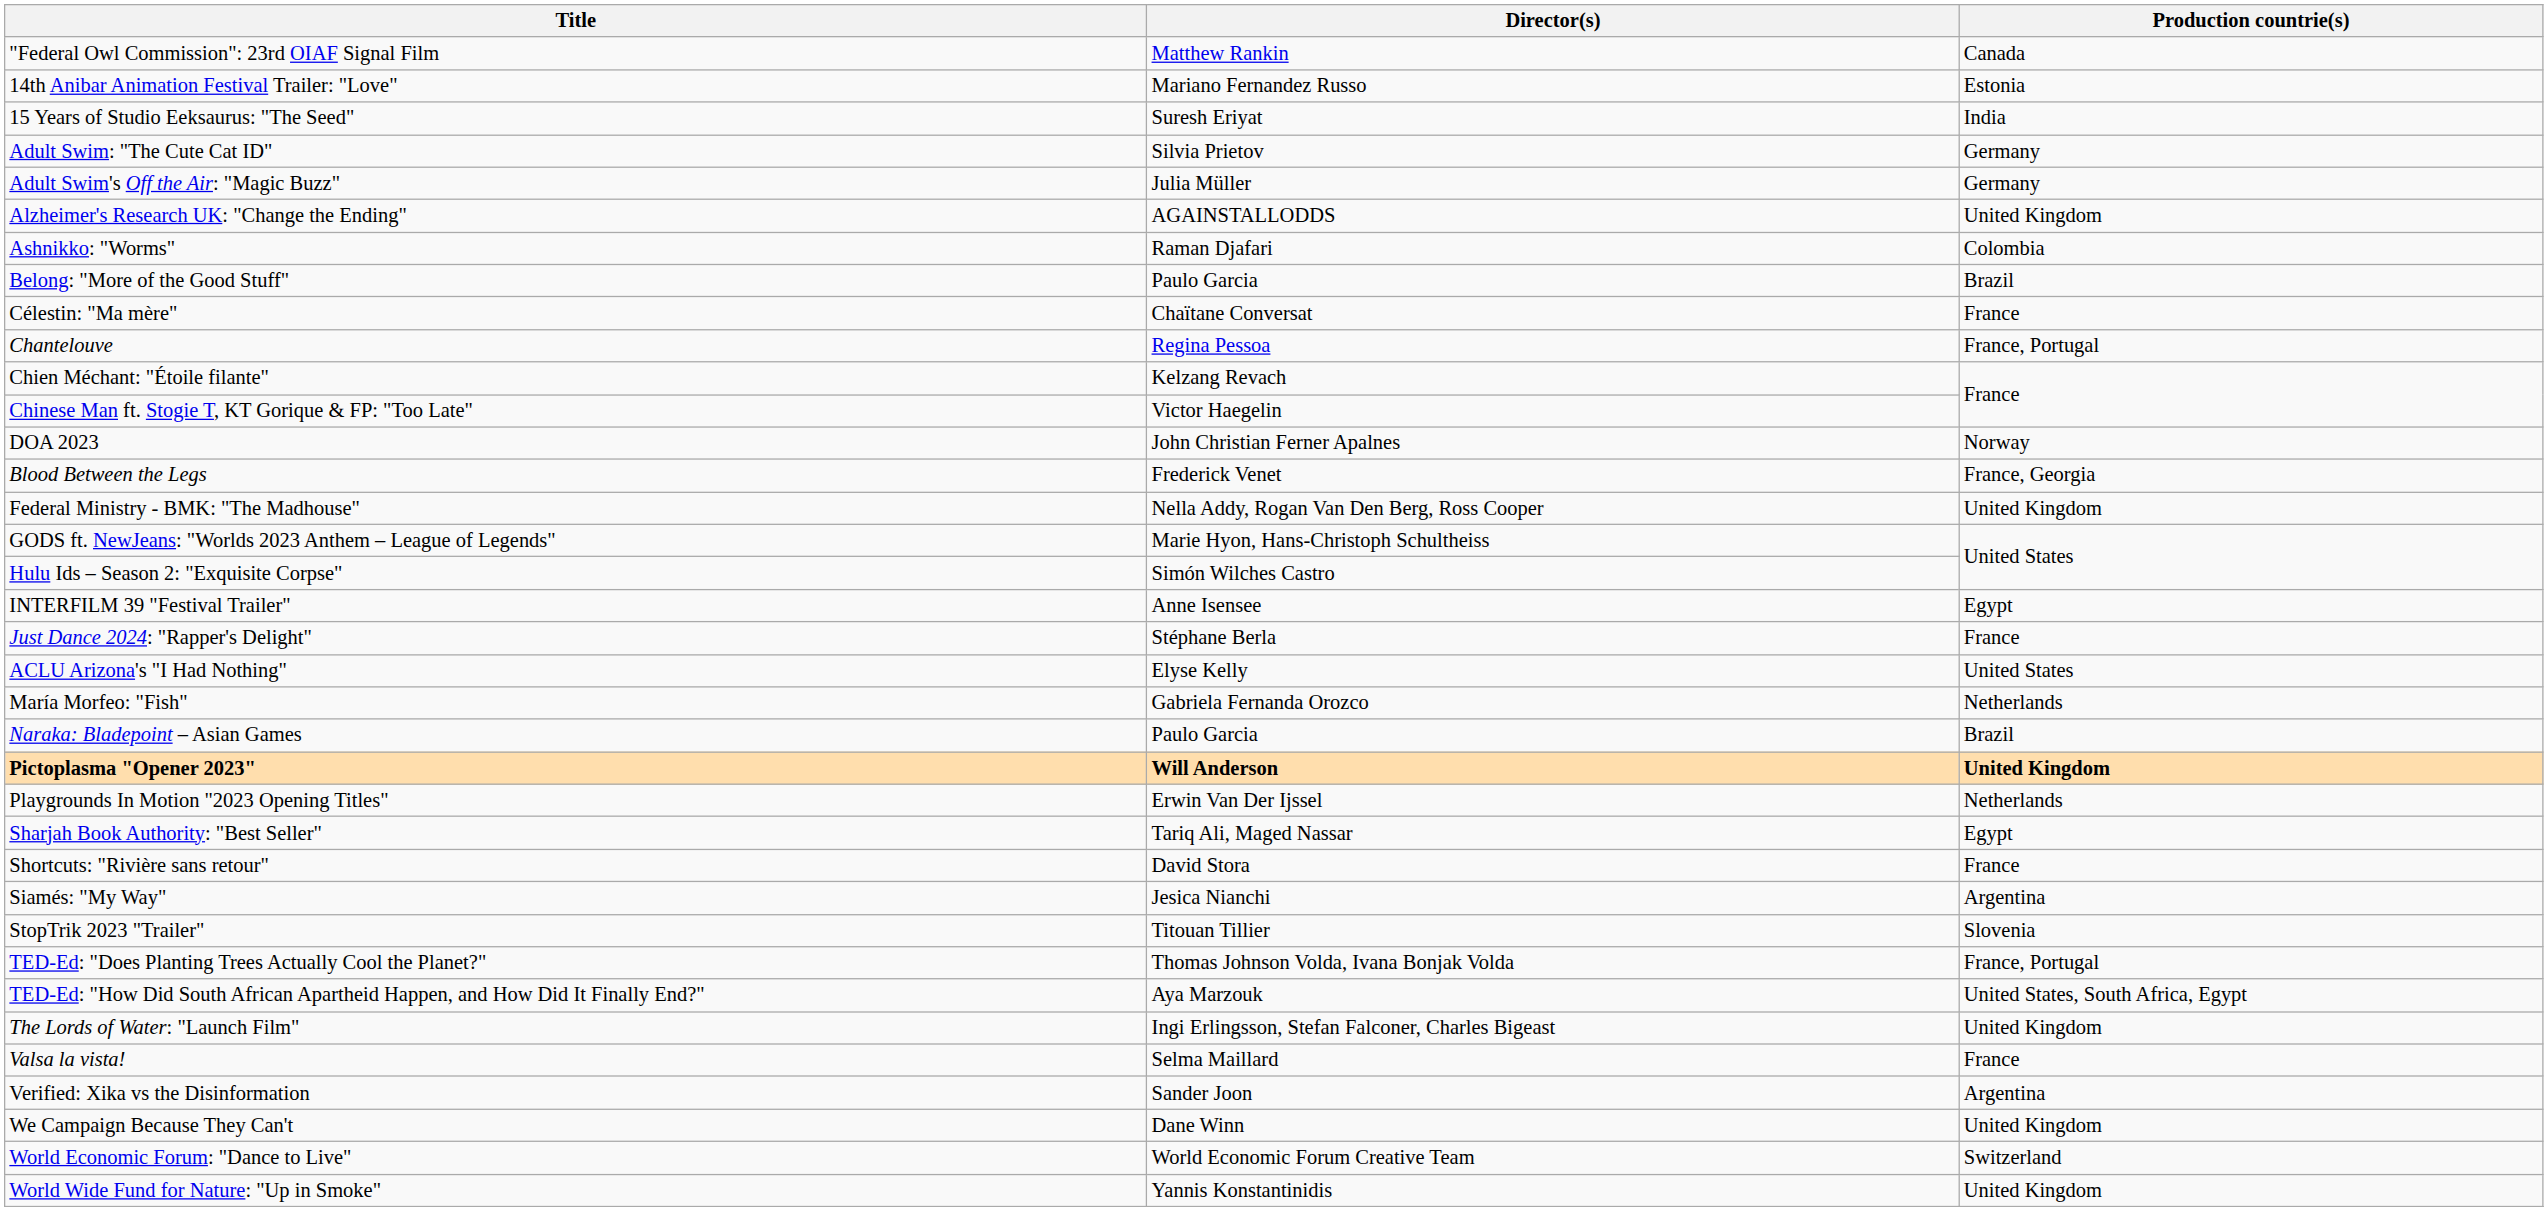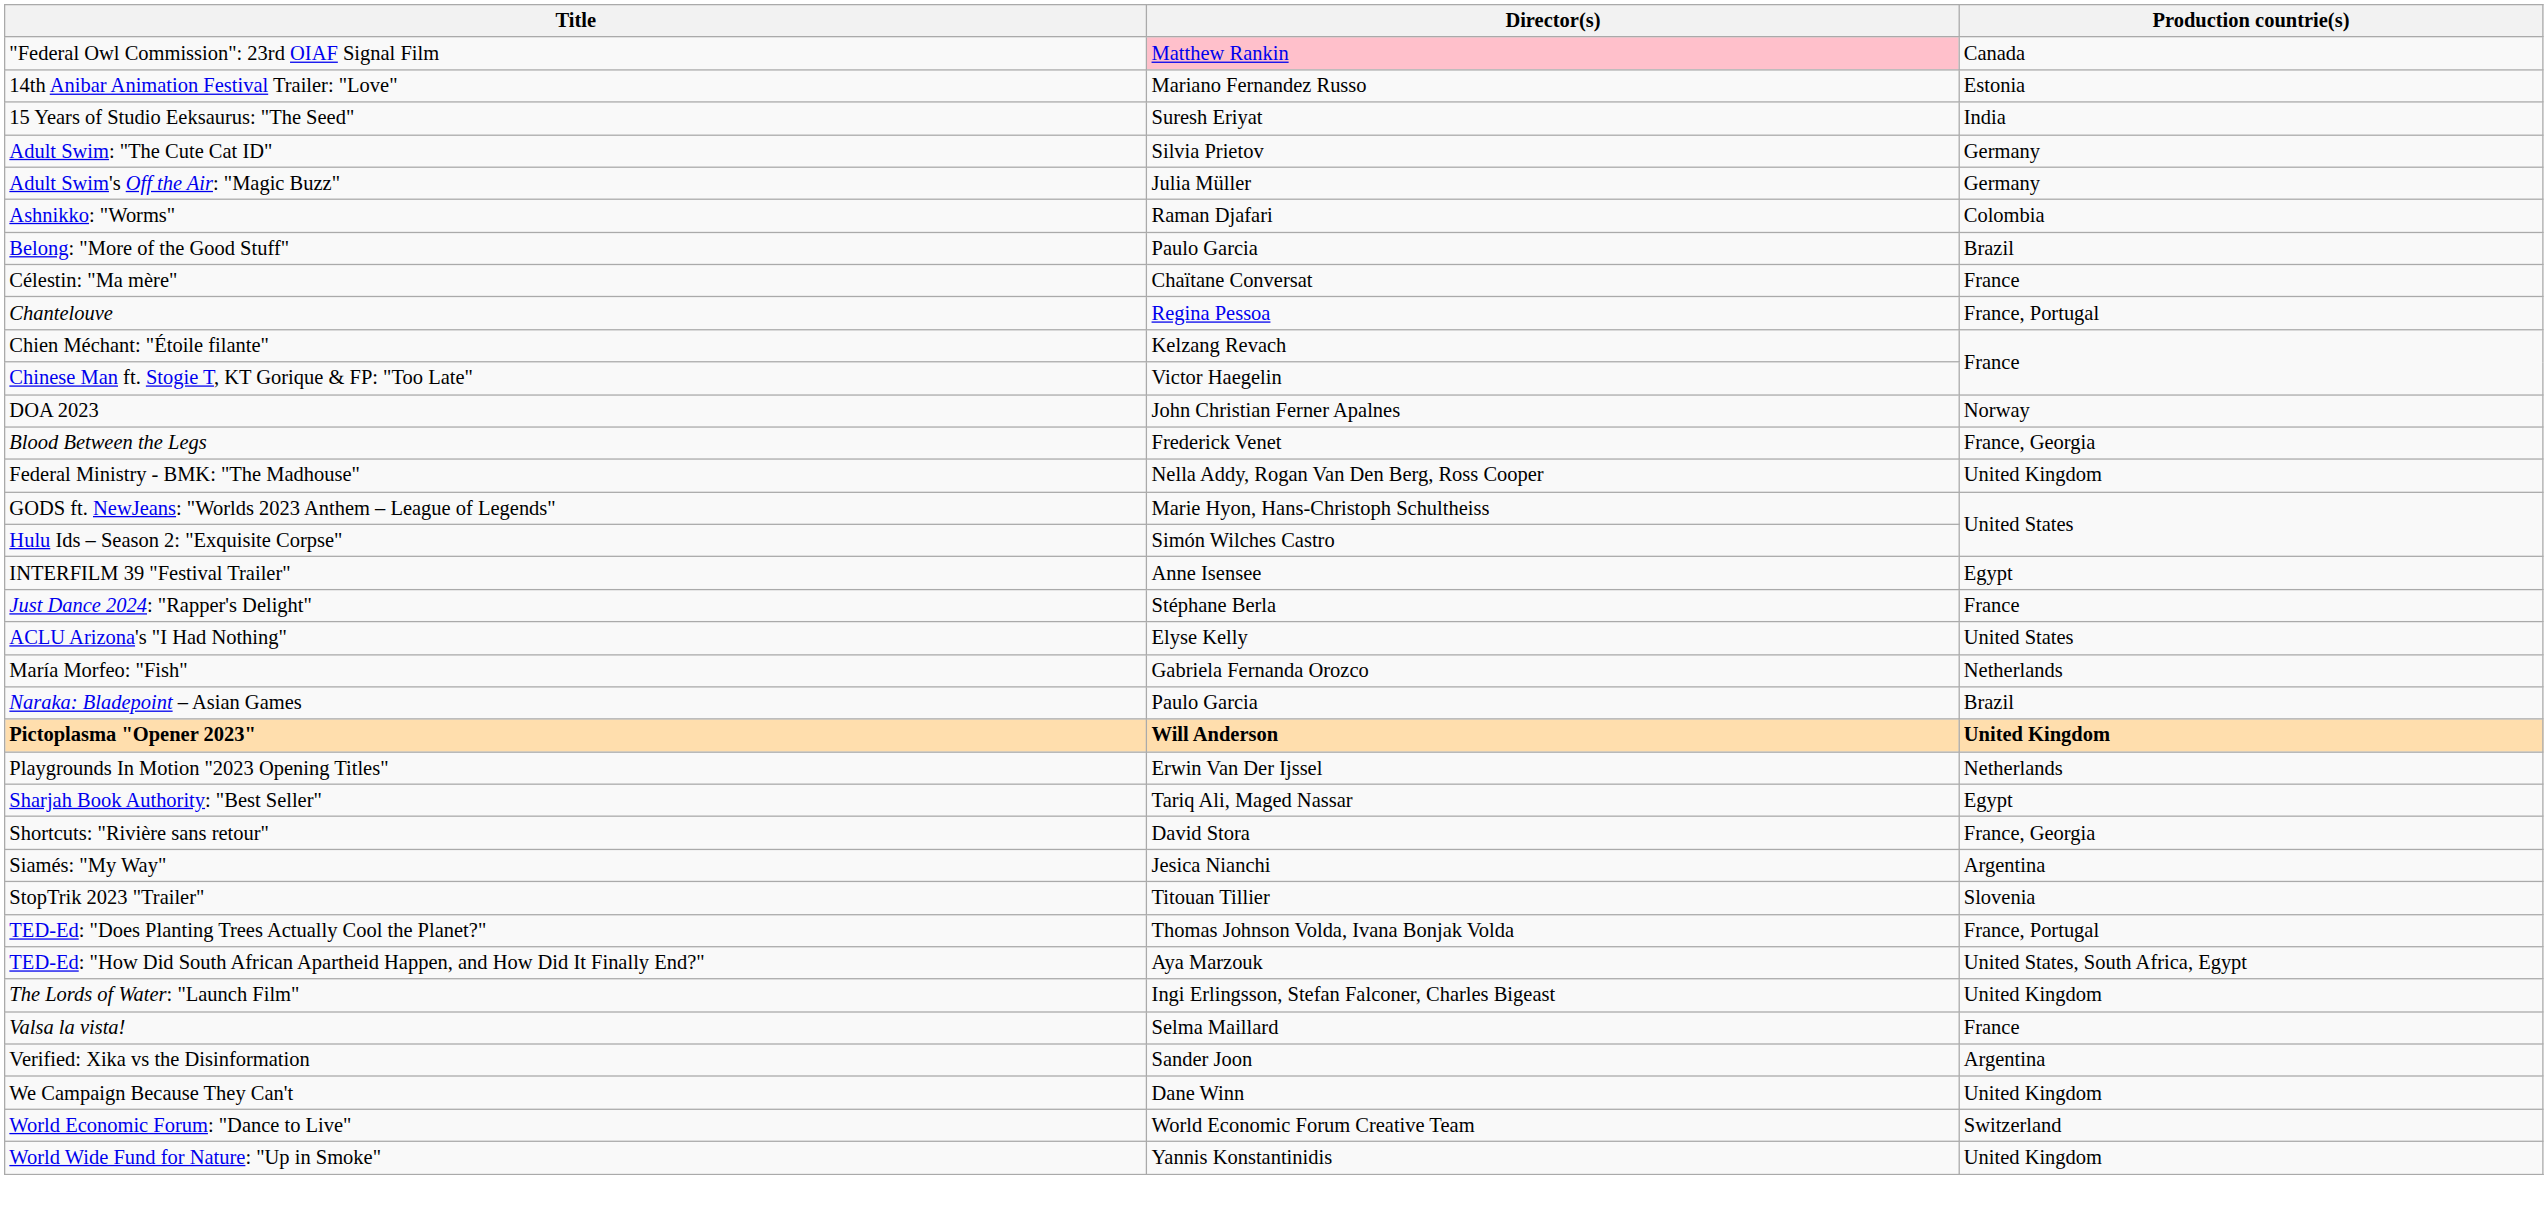"Federal Owl Commission": 23rd OIAF Signal Film | Director(s): no background -> pink background
- row: Alzheimer's Research UK: "Change the Ending" | AGAINSTALLODDS | United Kingdom
Shortcuts: "Rivière sans retour" | Production countrie(s): France -> France, Georgia
